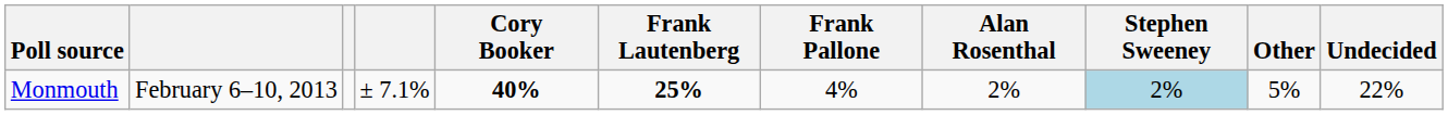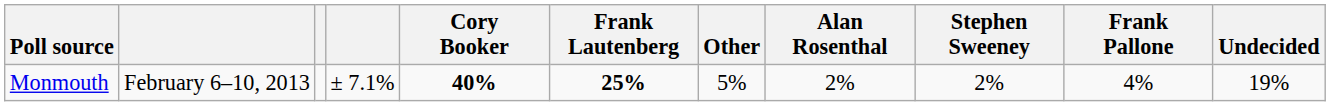columns swapped: Frank Pallone <-> Other
Monmouth | Stephen Sweeney: lightblue background -> no background
Monmouth | Undecided: 22% -> 19%
